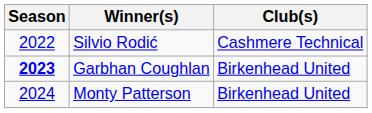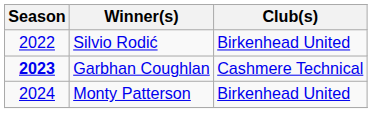Silvio Rodić | Club(s): Cashmere Technical -> Birkenhead United
Garbhan Coughlan | Club(s): Birkenhead United -> Cashmere Technical
